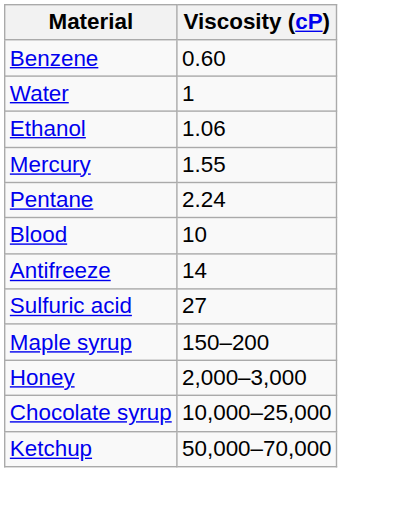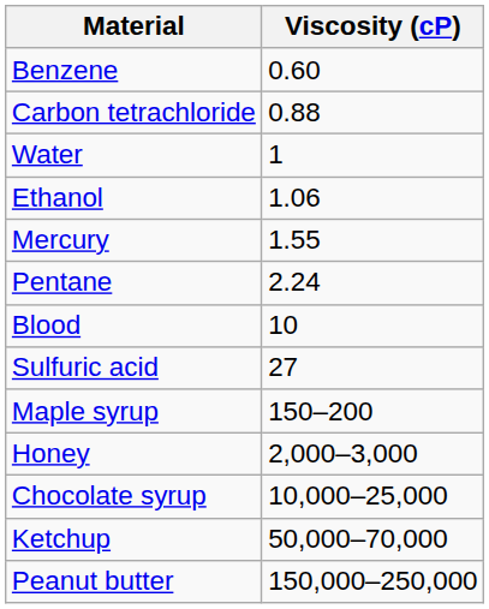+ row: Carbon tetrachloride | 0.88
- row: Antifreeze | 14
+ row: Peanut butter | 150,000–250,000
